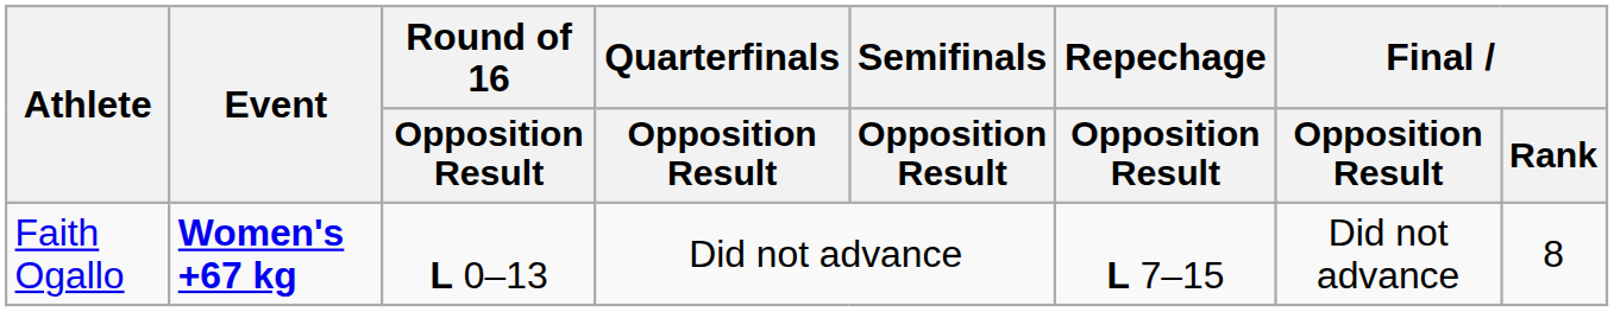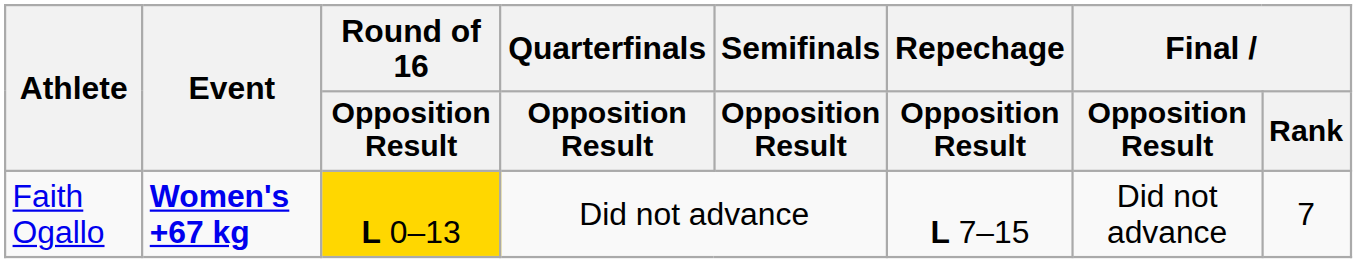Faith Ogallo | Round of 16 / Opposition Result: no background -> gold background
Faith Ogallo | Final / Rank: 8 -> 7
